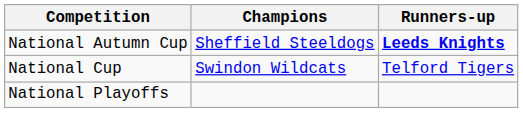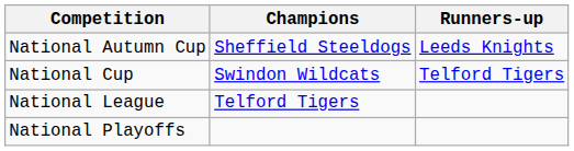National Autumn Cup | Runners-up: bold -> normal
+ row: National League | Telford Tigers
